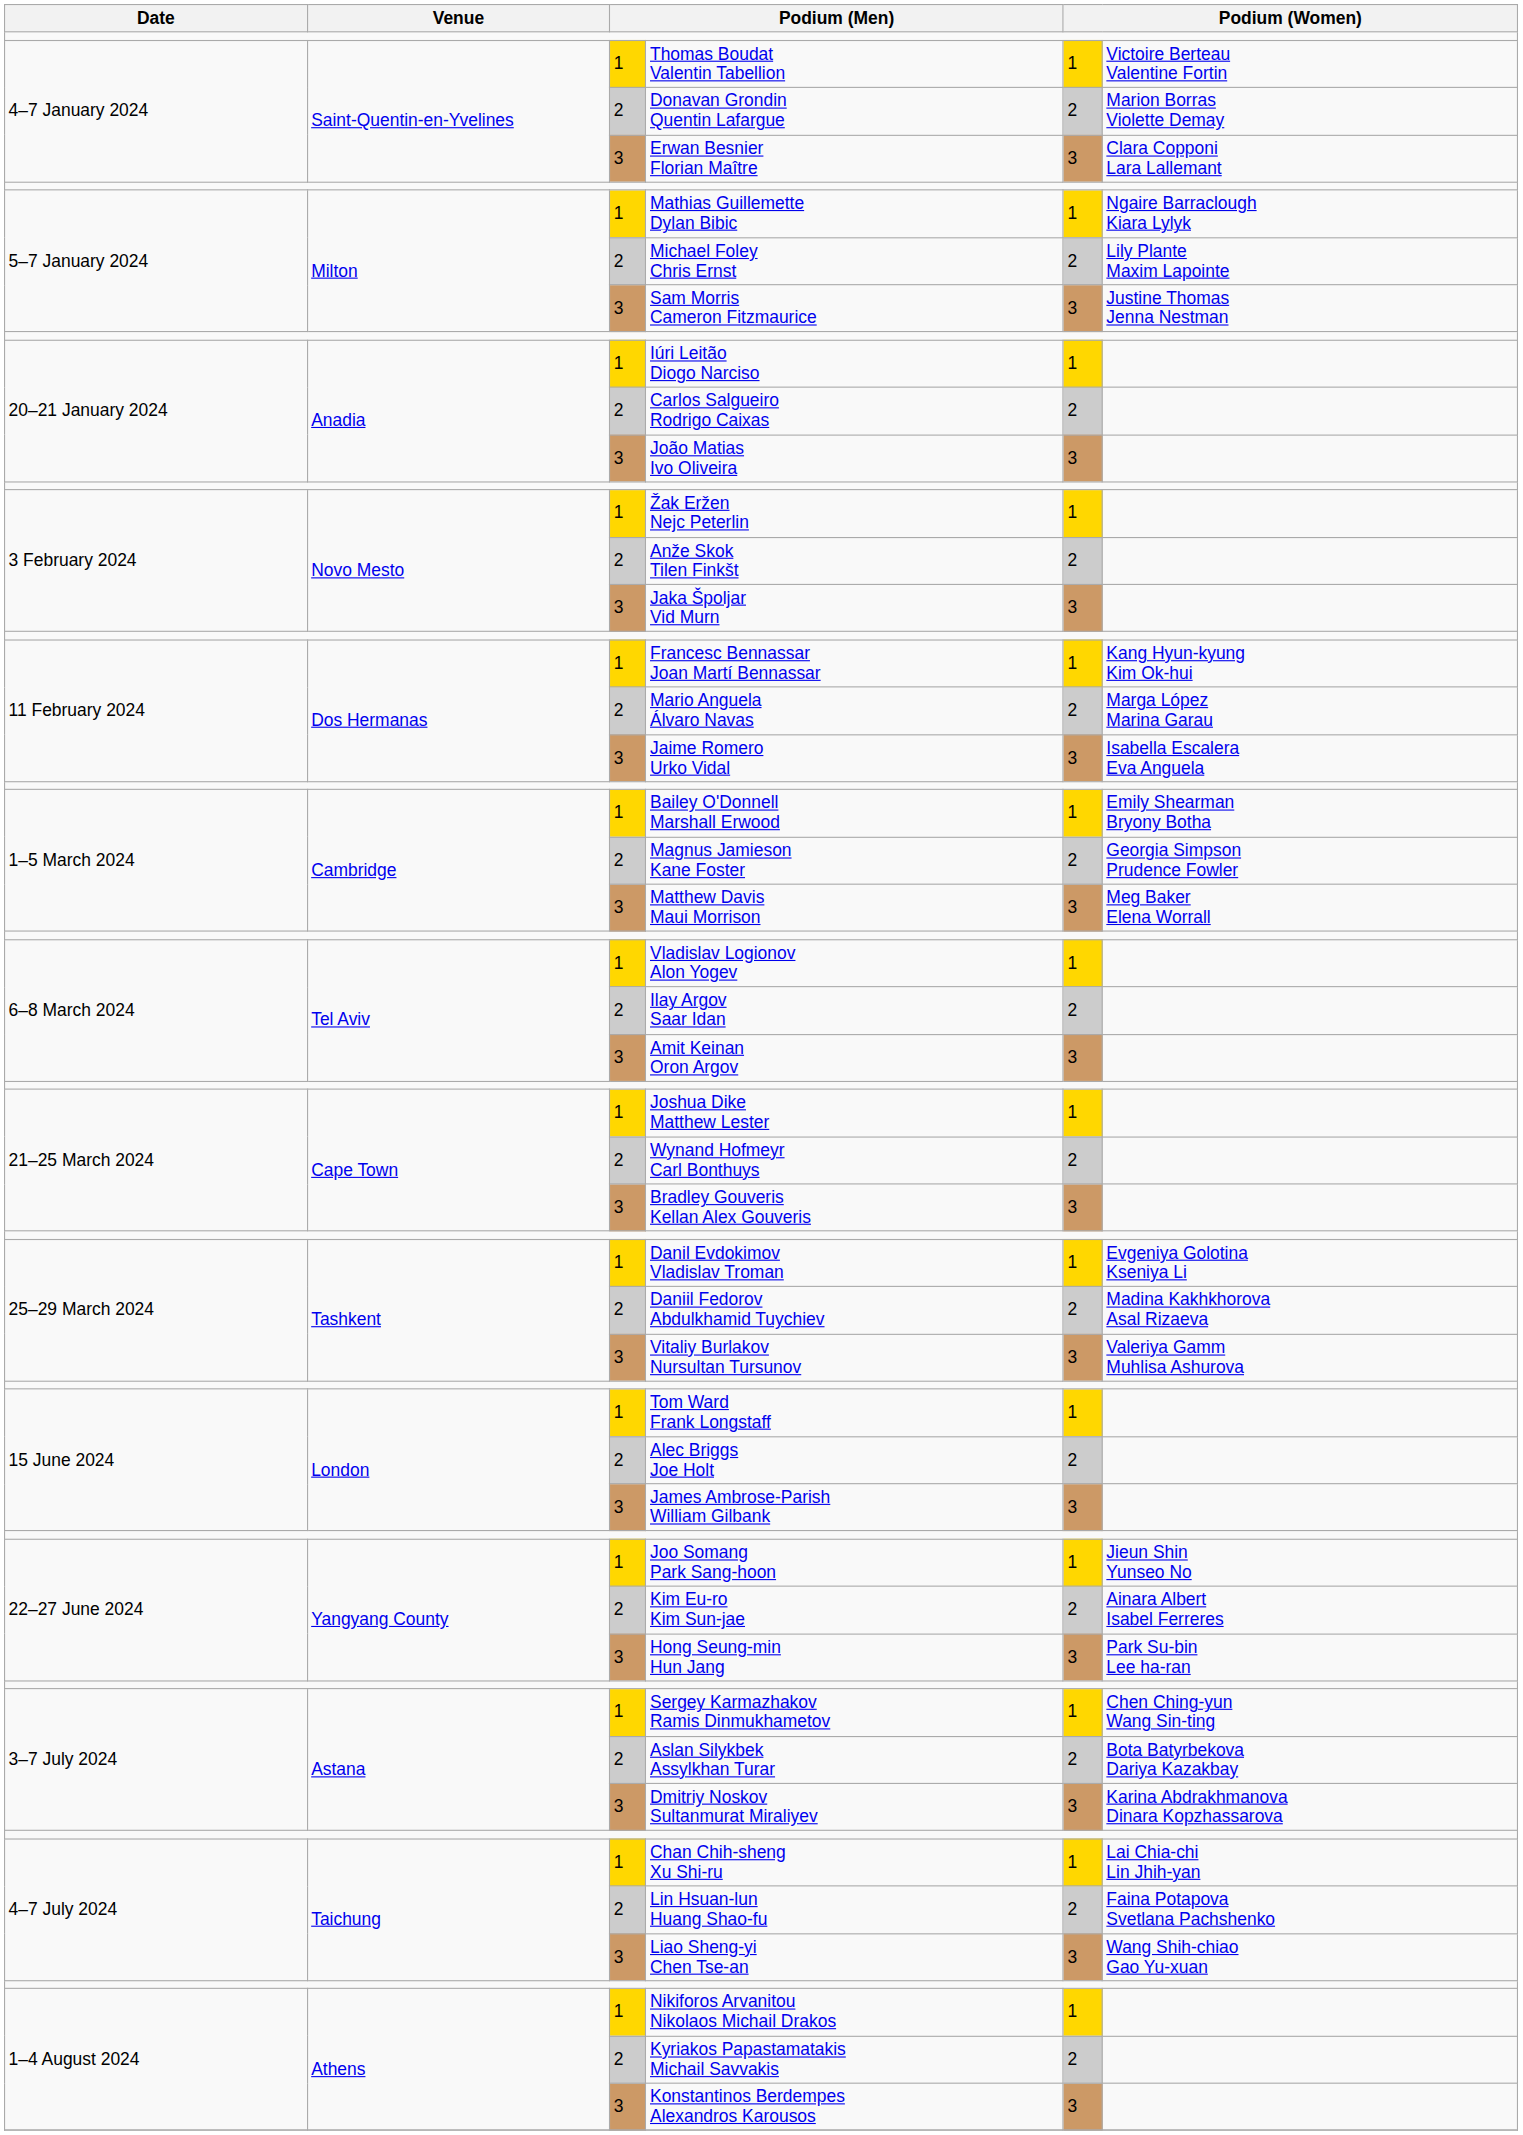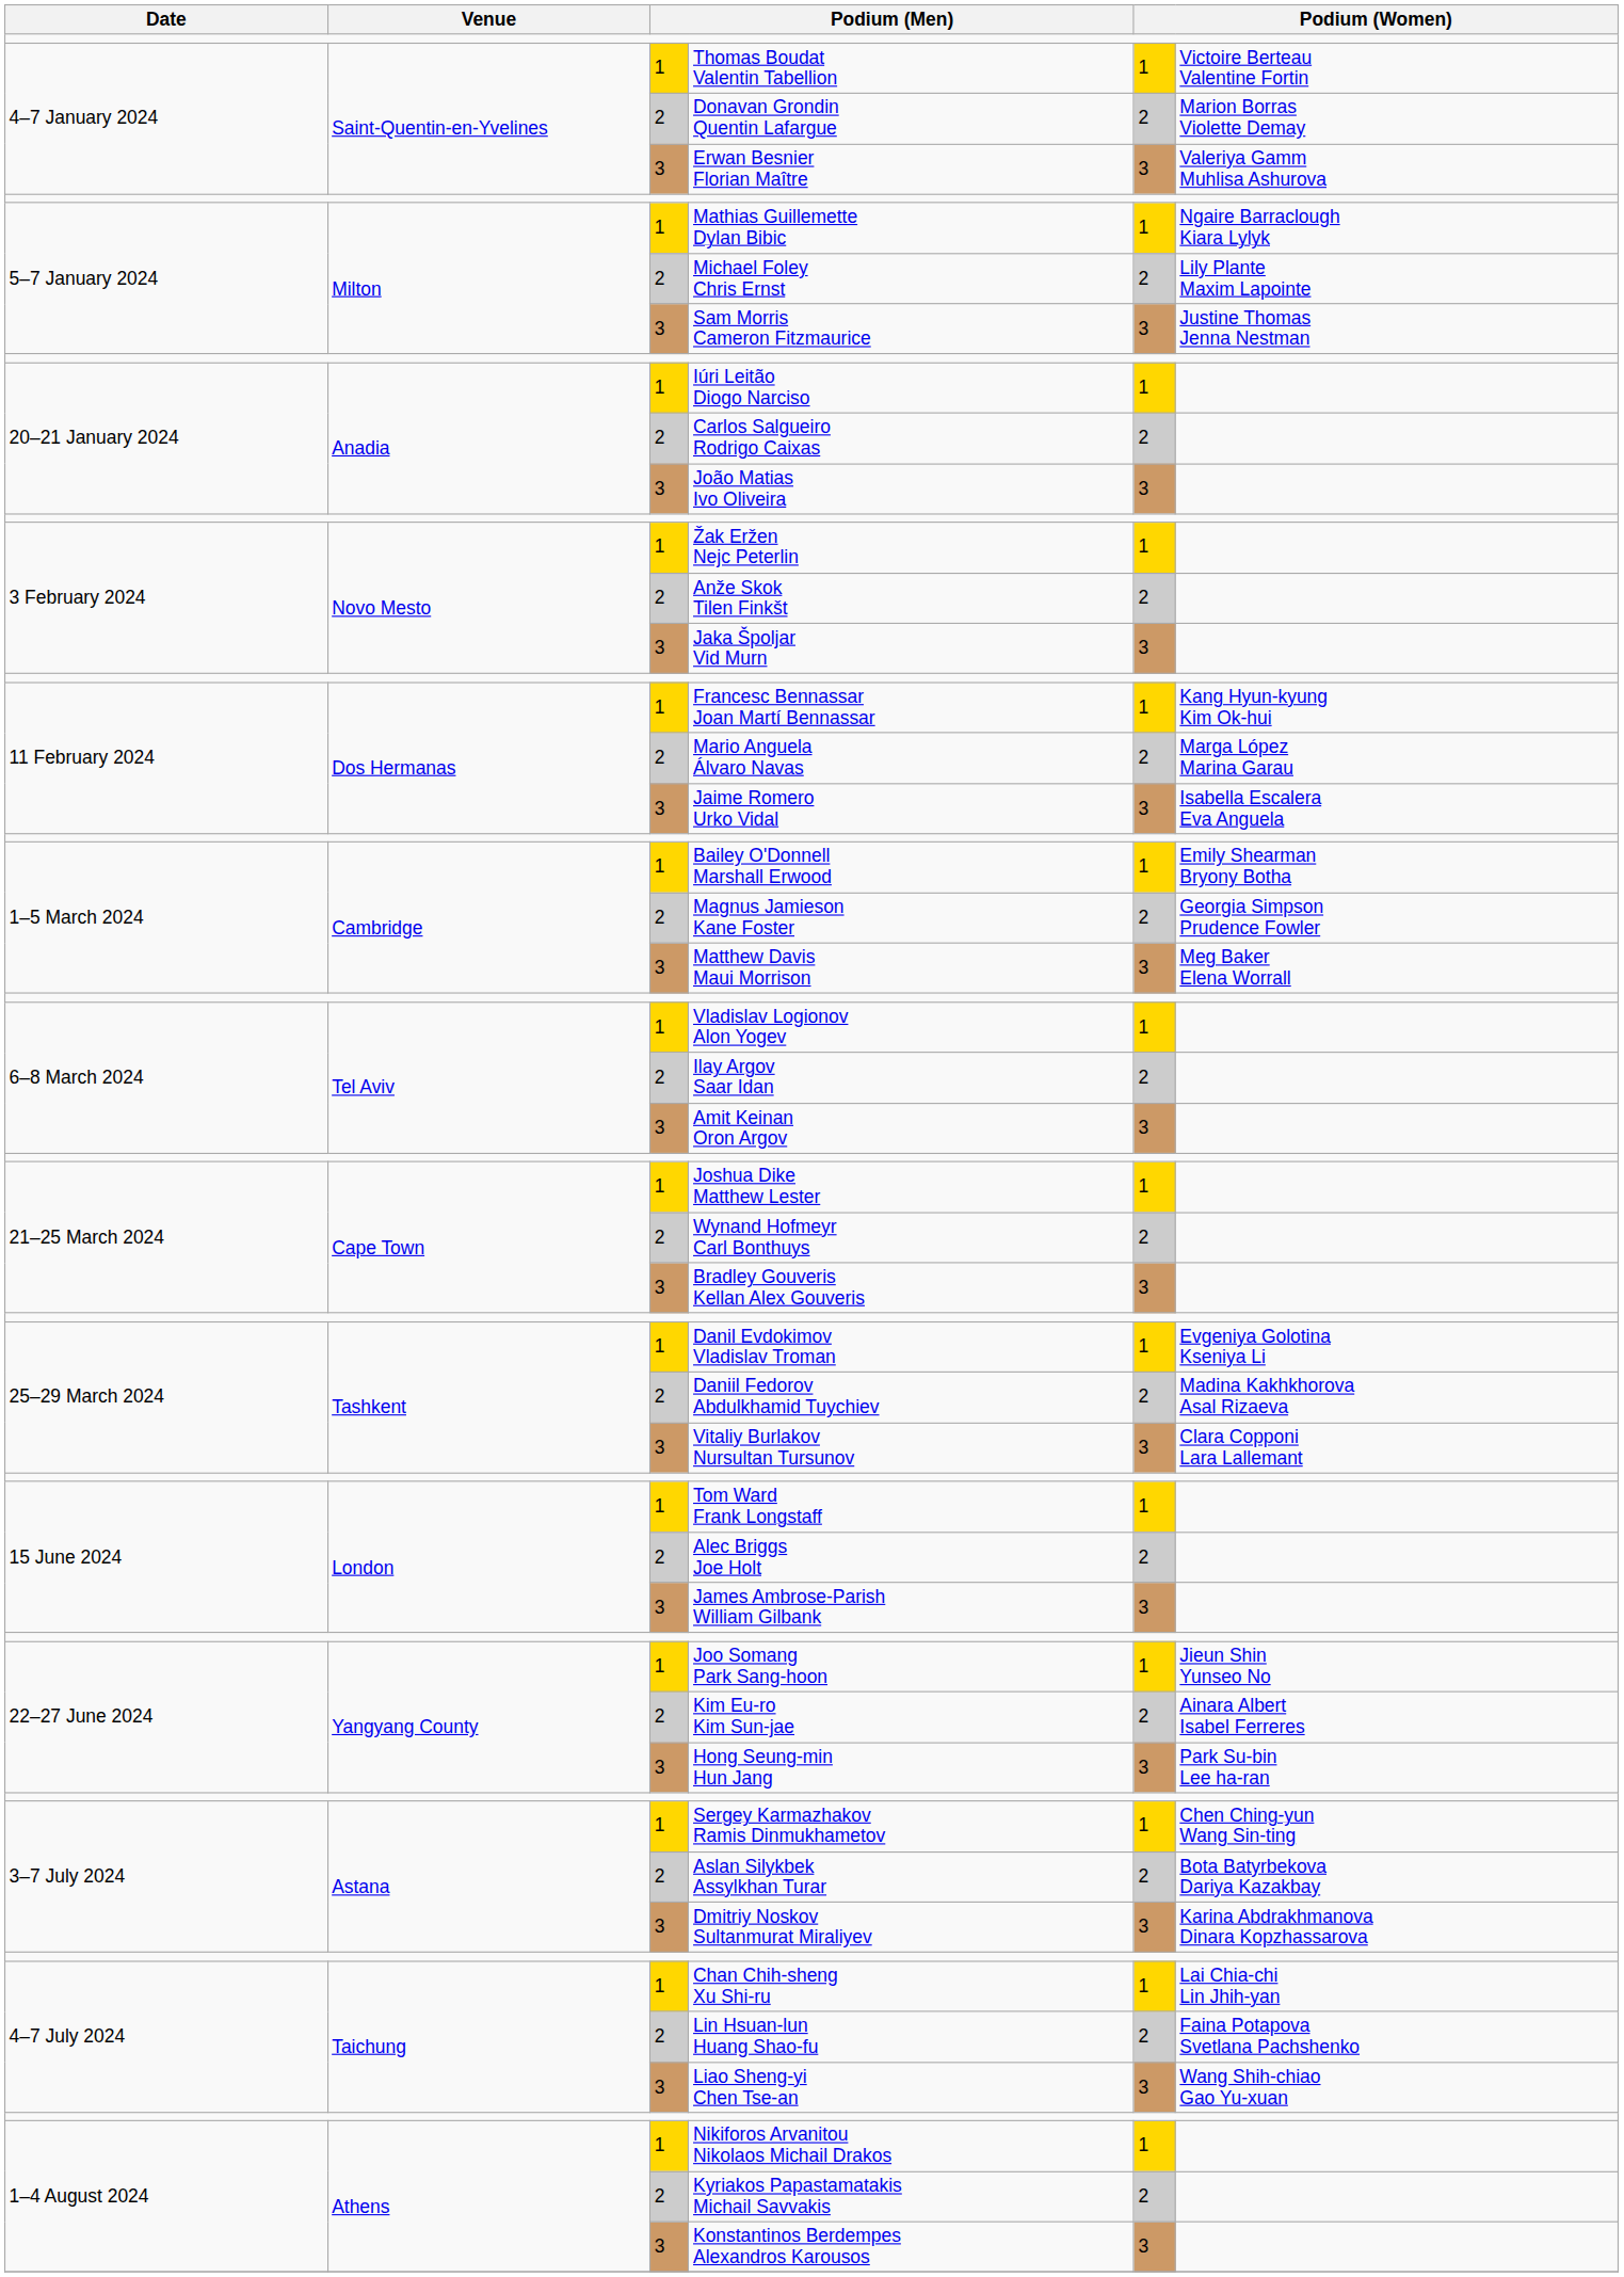Erwan Besnier Florian Maître | column 6: Clara Copponi Lara Lallemant -> Valeriya Gamm Muhlisa Ashurova
Vitaliy Burlakov Nursultan Tursunov | column 6: Valeriya Gamm Muhlisa Ashurova -> Clara Copponi Lara Lallemant
